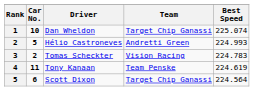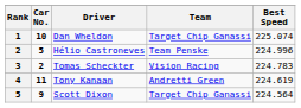Hélio Castroneves | Team: Andretti Green -> Team Penske
Hélio Castroneves | Best Speed: 224.993 -> 224.996
Tony Kanaan | Team: Team Penske -> Andretti Green
Scott Dixon | Car No.: 6 -> 9
